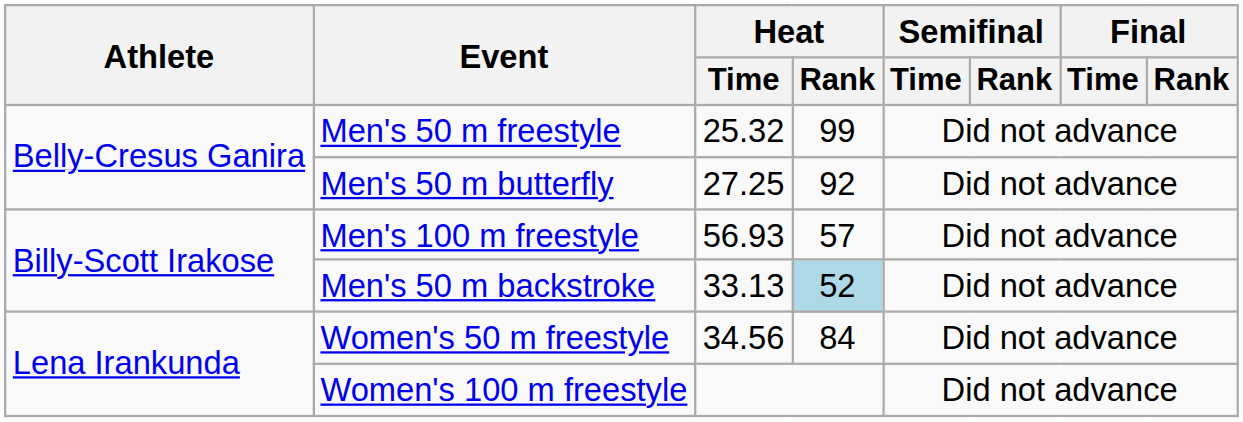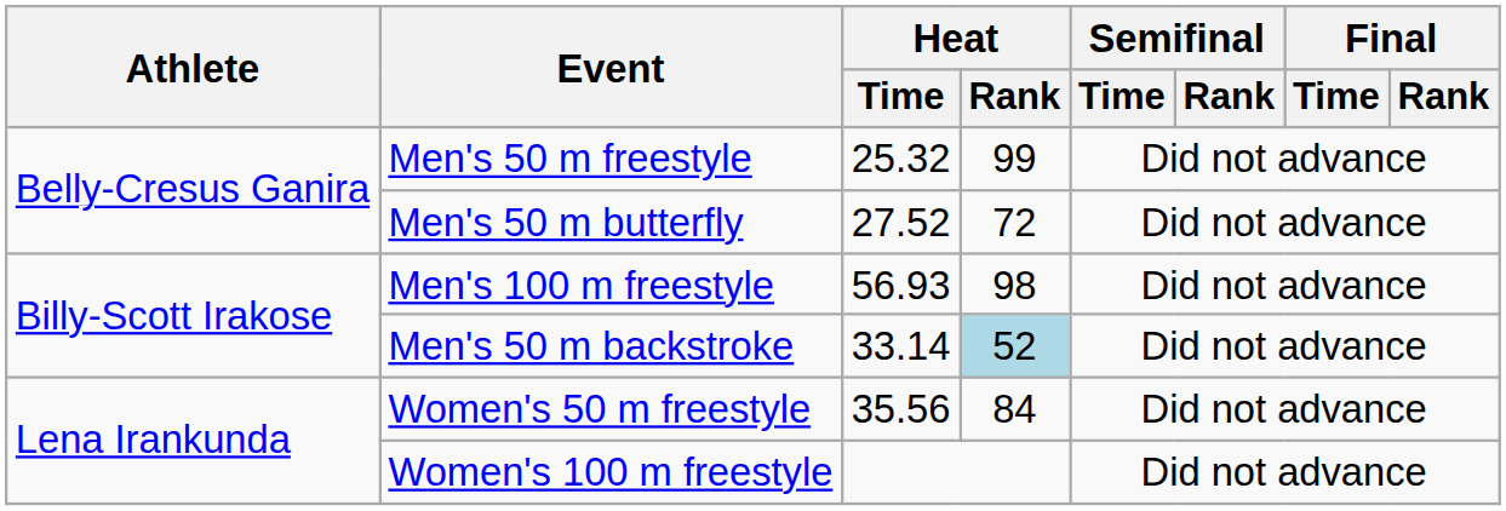Men's 50 m butterfly | Heat / Time: 27.25 -> 27.52
Men's 50 m butterfly | Heat / Rank: 92 -> 72
Men's 100 m freestyle | Heat / Rank: 57 -> 98
Men's 50 m backstroke | Heat / Time: 33.13 -> 33.14
Women's 50 m freestyle | Heat / Time: 34.56 -> 35.56
